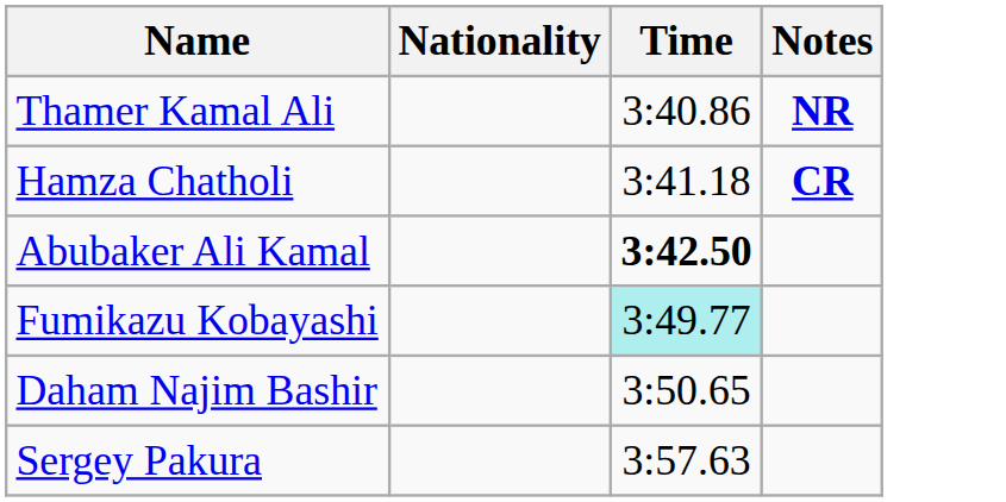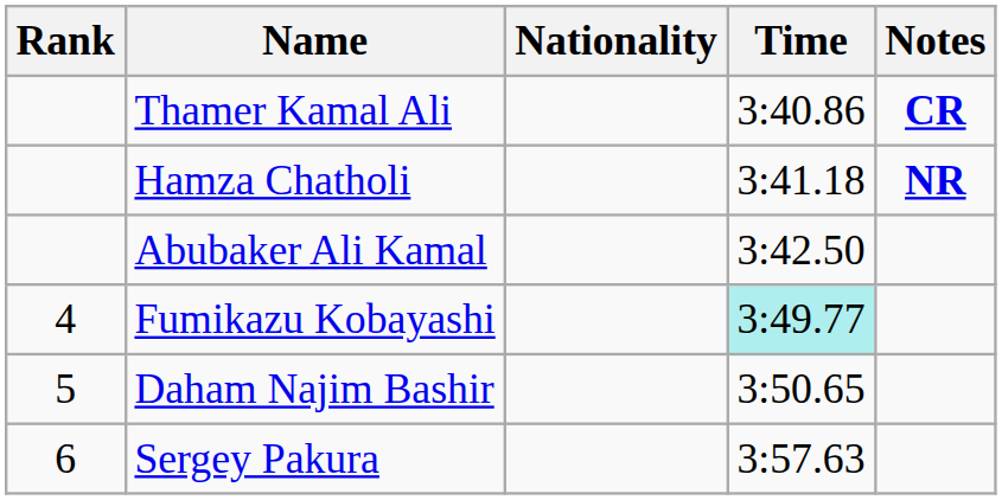+ column: Rank | 4 | 5 | 6
Thamer Kamal Ali | Notes: NR -> CR
Hamza Chatholi | Notes: CR -> NR
Abubaker Ali Kamal | Time: bold -> normal
